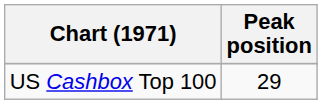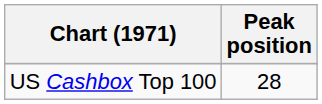US Cashbox Top 100 | Peak position: 29 -> 28
